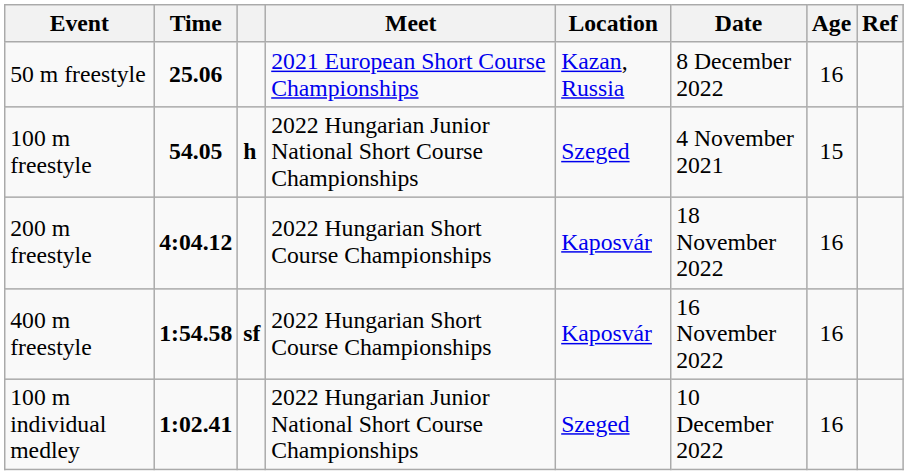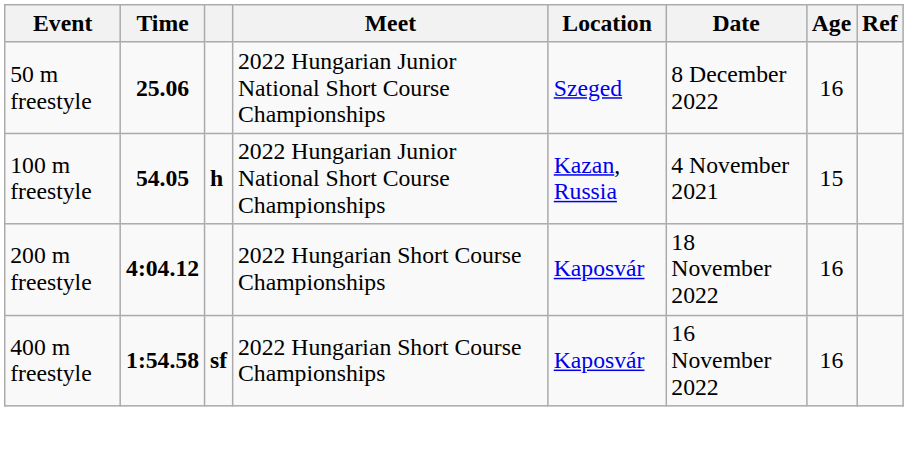50 m freestyle | Meet: 2021 European Short Course Championships -> 2022 Hungarian Junior National Short Course Championships
50 m freestyle | Location: Kazan, Russia -> Szeged
100 m freestyle | Location: Szeged -> Kazan, Russia
- row: 100 m individual medley | 1:02.41 | 2022 Hungarian Junior National Short Course Championships | Szeged | 10 December 2022 | 16
